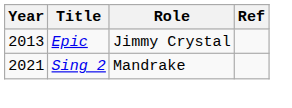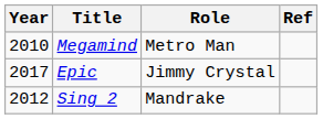+ row: 2010 | Megamind | Metro Man
Epic | Year: 2013 -> 2017
Sing 2 | Year: 2021 -> 2012
